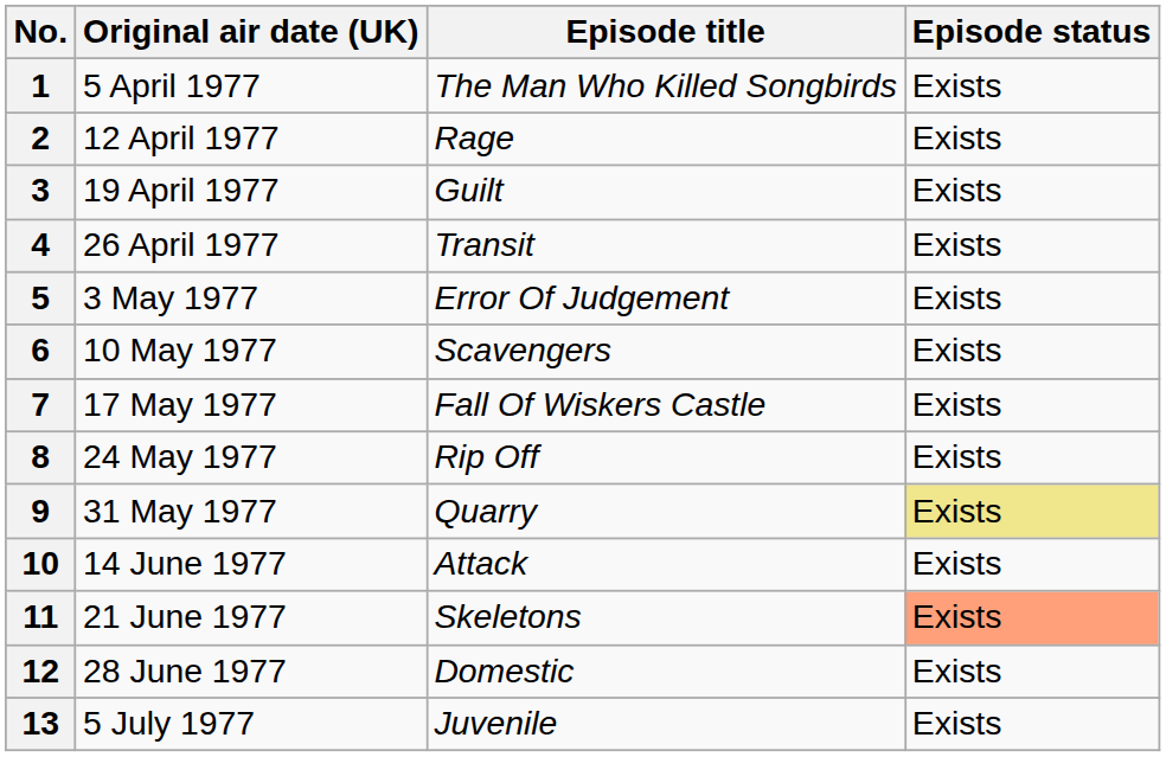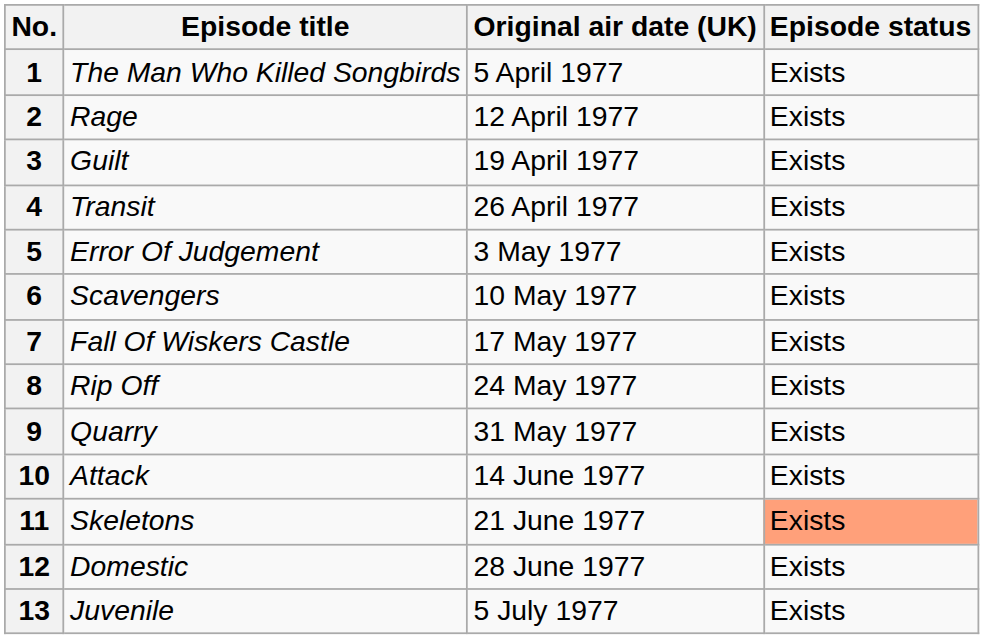columns swapped: Original air date (UK) <-> Episode title
9 | Episode status: khaki background -> no background
